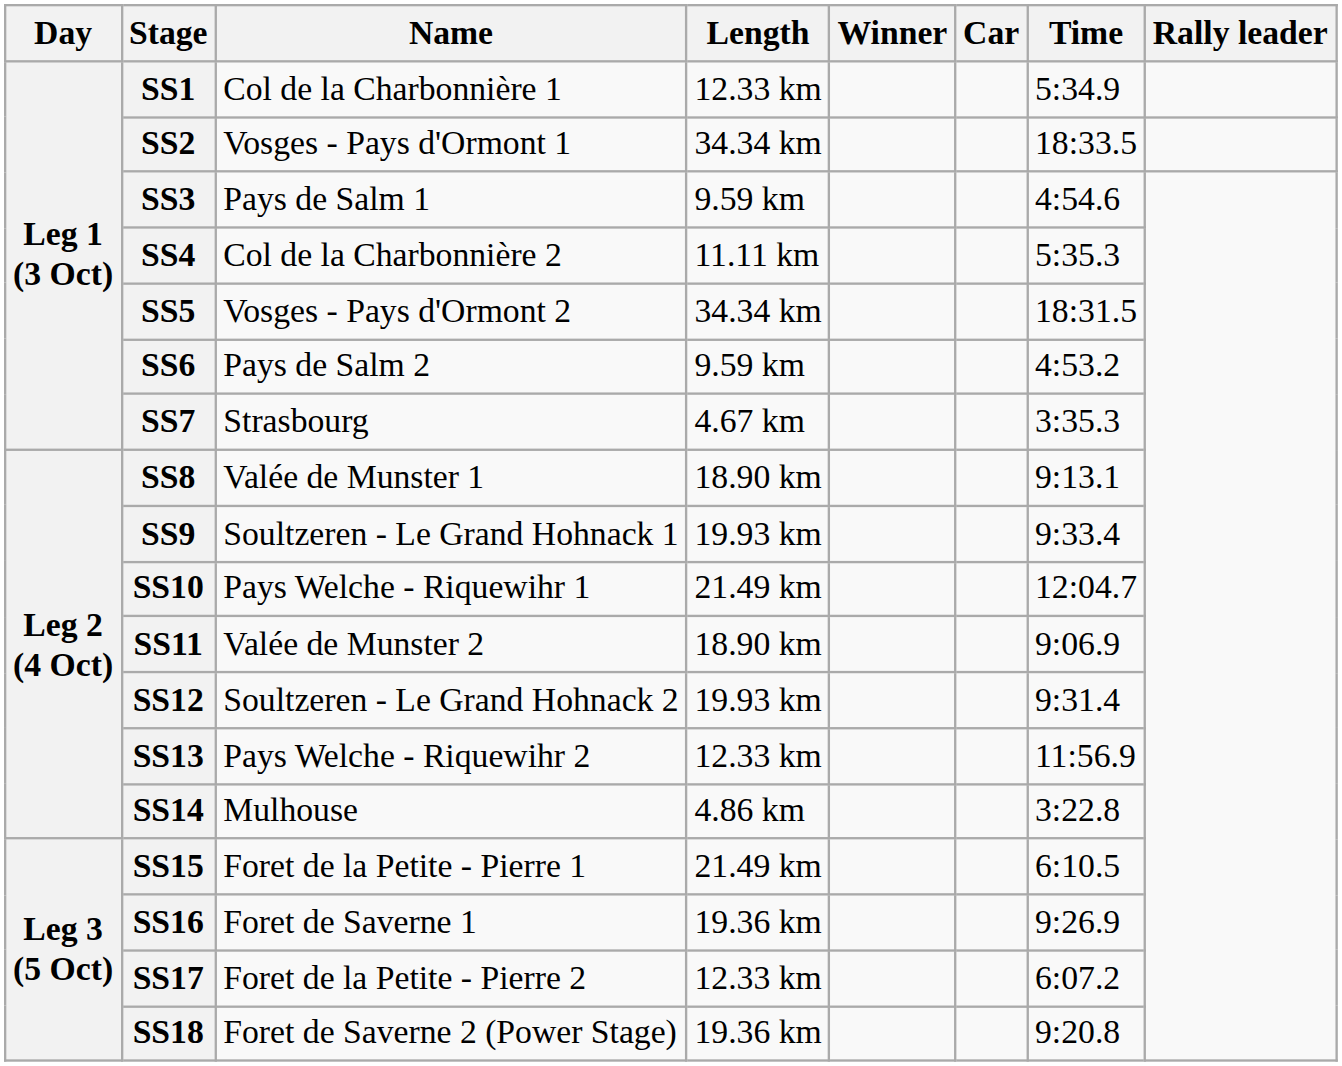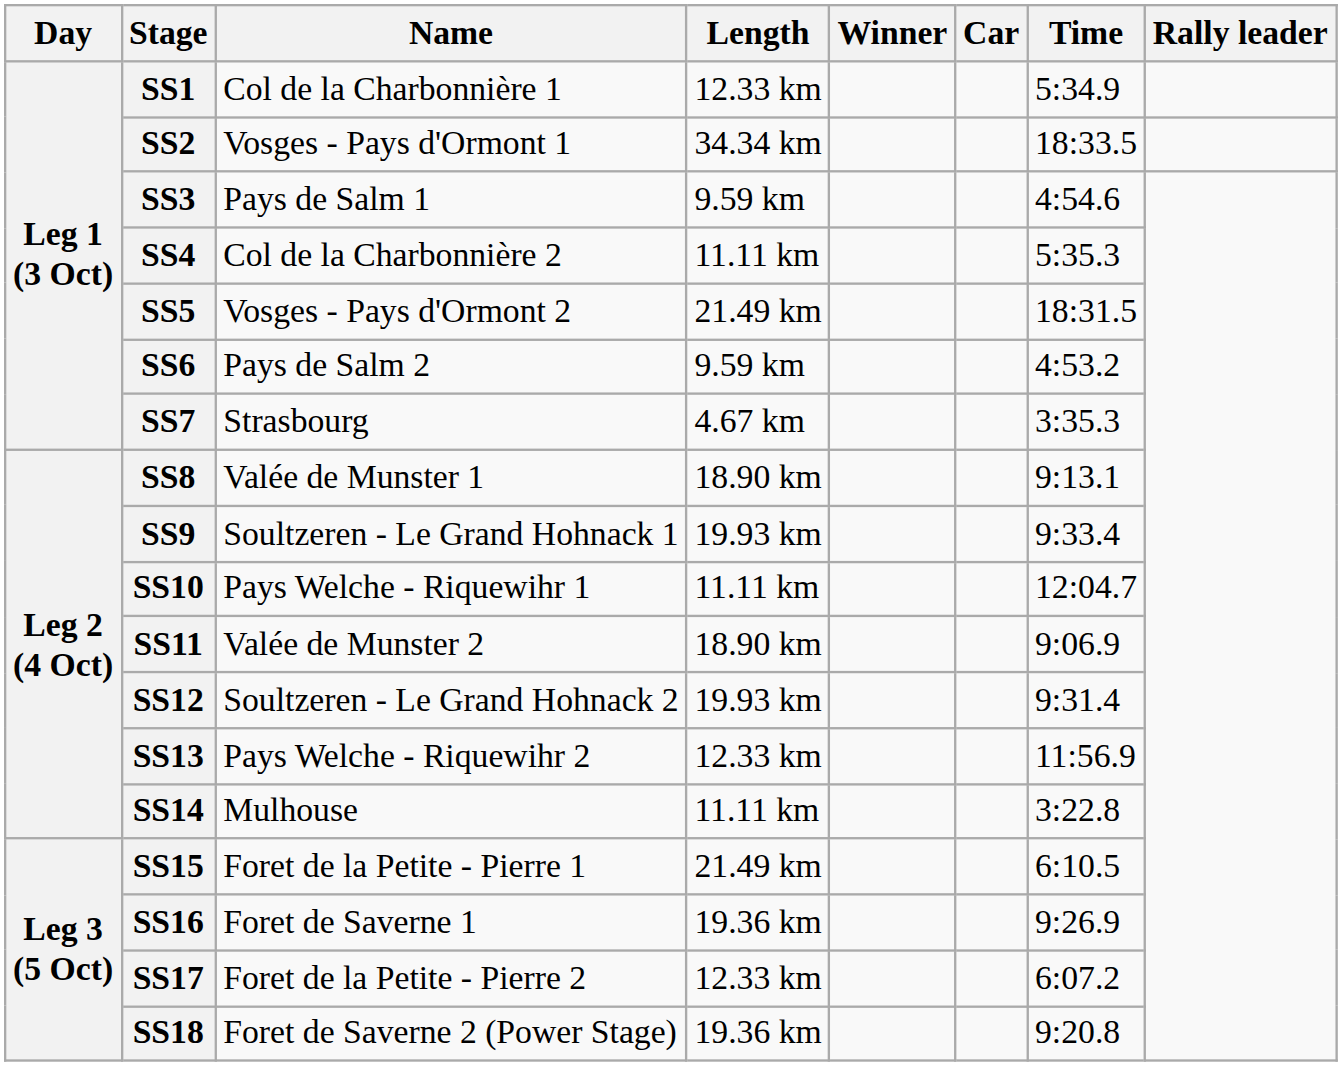SS5 | Length: 34.34 km -> 21.49 km
SS10 | Length: 21.49 km -> 11.11 km
SS14 | Length: 4.86 km -> 11.11 km
